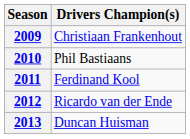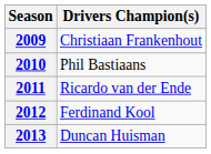2011 | Drivers Champion(s): Ferdinand Kool -> Ricardo van der Ende
2012 | Drivers Champion(s): Ricardo van der Ende -> Ferdinand Kool
